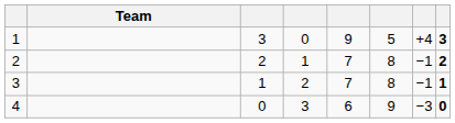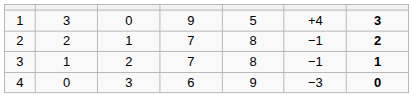- column: Team
